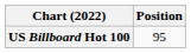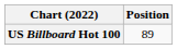US Billboard Hot 100 | Position: 95 -> 89
